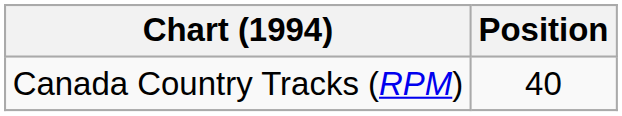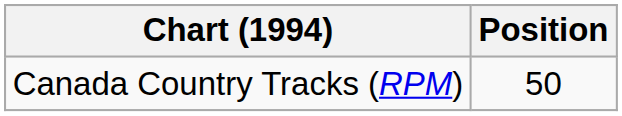Canada Country Tracks (RPM) | Position: 40 -> 50
